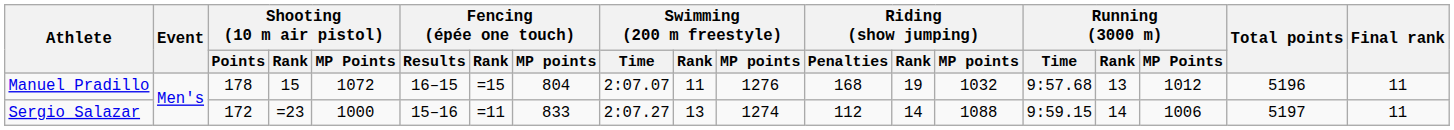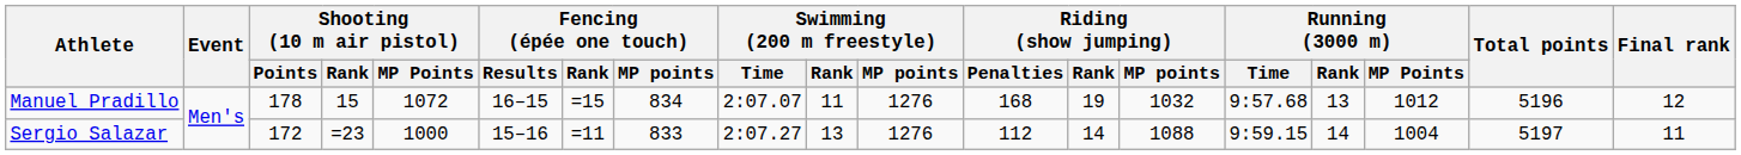Manuel Pradillo | Fencing (épée one touch) / MP points: 804 -> 834
Manuel Pradillo | Final rank: 11 -> 12
Sergio Salazar | Swimming (200 m freestyle) / MP points: 1274 -> 1276
Sergio Salazar | Running (3000 m) / MP Points: 1006 -> 1004
